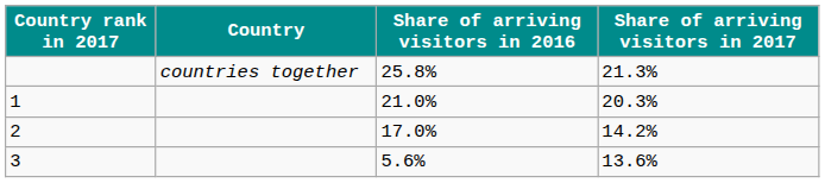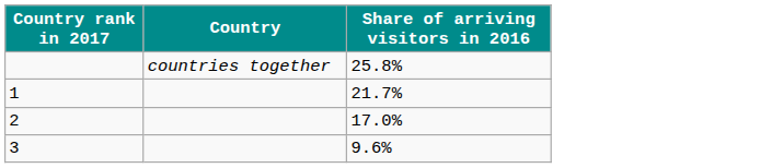- column: Share of arriving visitors in 2017 | 21.3% | 20.3% | 14.2% | 13.6%
1 | Share of arriving visitors in 2016: 21.0% -> 21.7%
3 | Share of arriving visitors in 2016: 5.6% -> 9.6%
